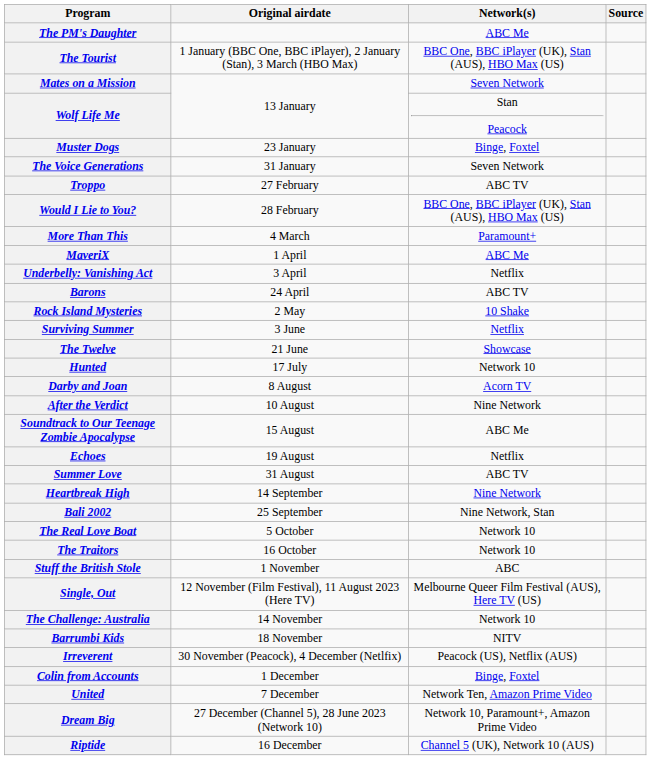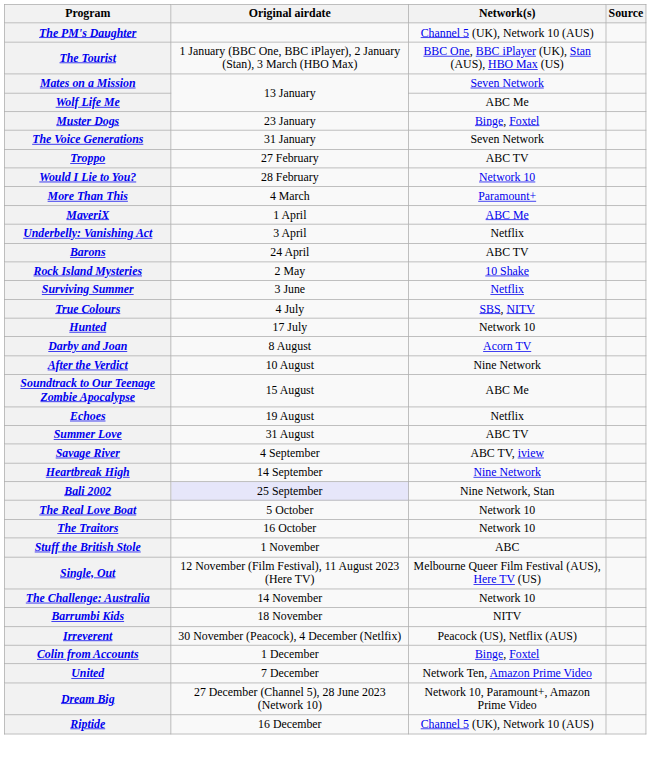The PM's Daughter | Network(s): ABC Me -> Channel 5 (UK), Network 10 (AUS)
Wolf Life Me | Network(s): Stan Peacock -> ABC Me
Would I Lie to You? | Network(s): BBC One, BBC iPlayer (UK), Stan (AUS), HBO Max (US) -> Network 10
- row: The Twelve | 21 June | Showcase
+ row: True Colours | 4 July | SBS, NITV
+ row: Savage River | 4 September | ABC TV, iview
Bali 2002 | Original airdate: no background -> lavender background
